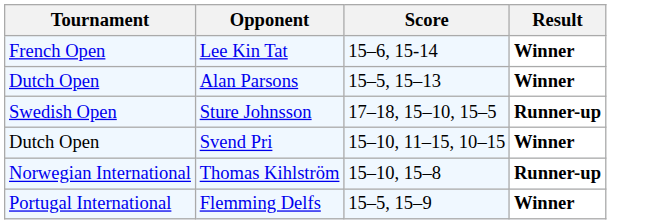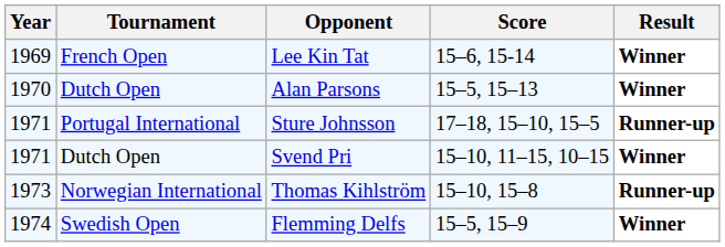+ column: Year | 1969 | 1970 | 1971 | 1971 | 1973 | 1974
Sture Johnsson | Tournament: Swedish Open -> Portugal International
Flemming Delfs | Tournament: Portugal International -> Swedish Open
